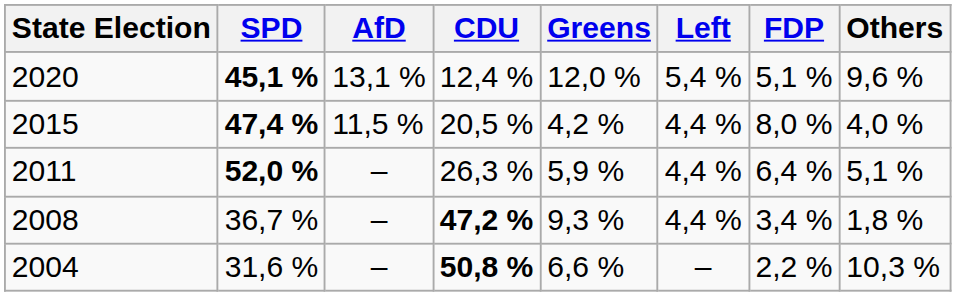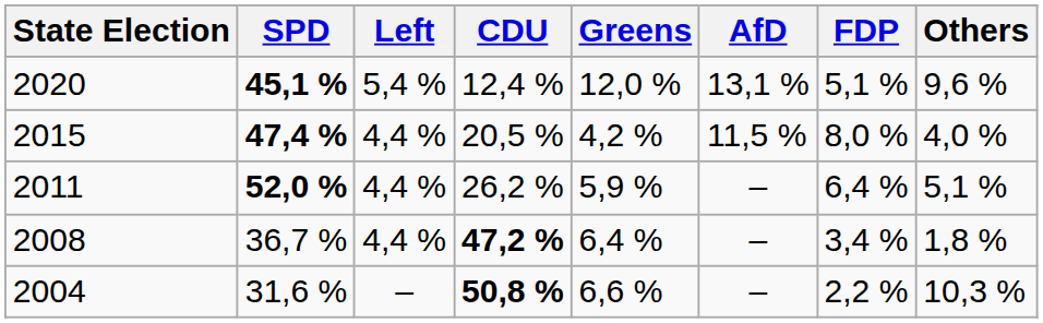columns swapped: AfD <-> Left
2011 | CDU: 26,3 % -> 26,2 %
2008 | Greens: 9,3 % -> 6,4 %
